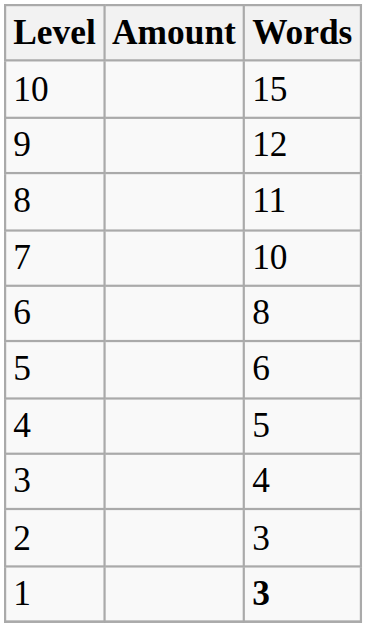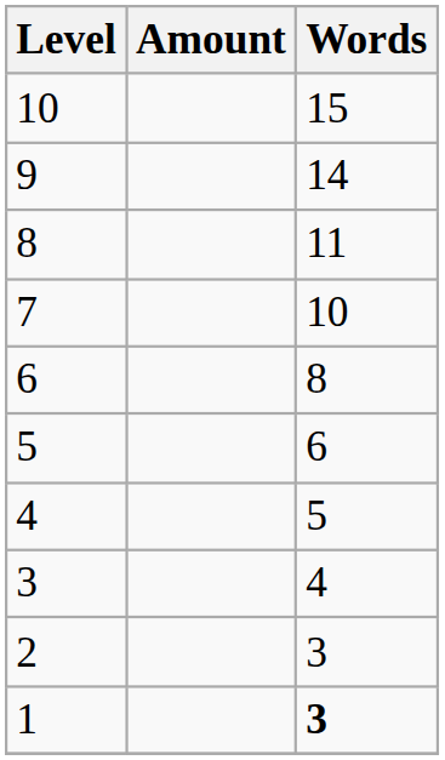9 | Words: 12 -> 14
